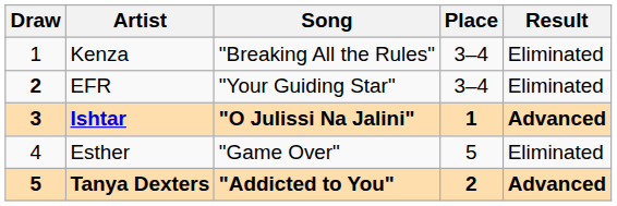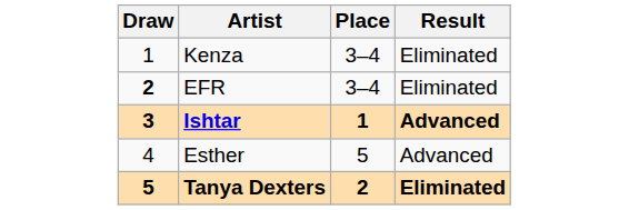- column: Song | "Breaking All the Rules" | "Your Guiding Star" | "O Julissi Na Jalini" | "Game Over" | "Addicted to You"
Esther | Result: Eliminated -> Advanced
Tanya Dexters | Result: Advanced -> Eliminated
